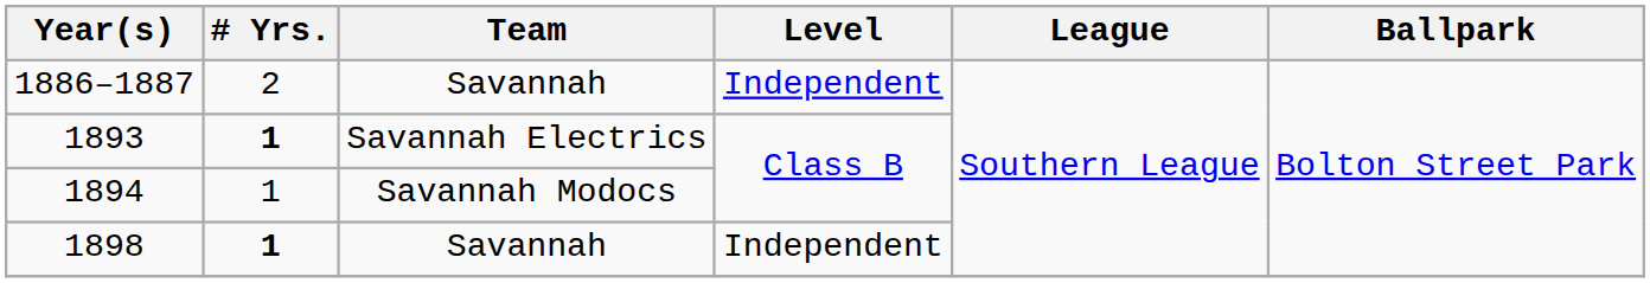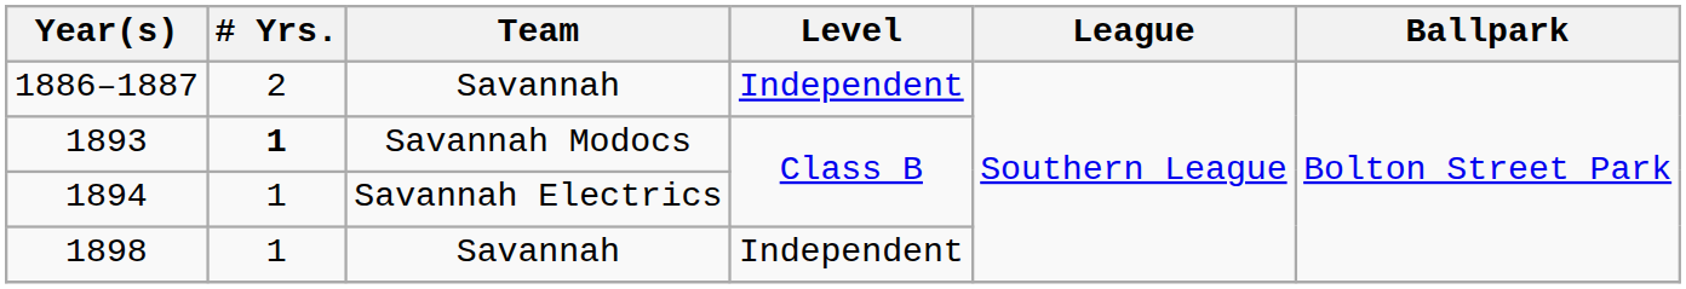1893 | Team: Savannah Electrics -> Savannah Modocs
1894 | Team: Savannah Modocs -> Savannah Electrics
1898 | # Yrs.: bold -> normal
